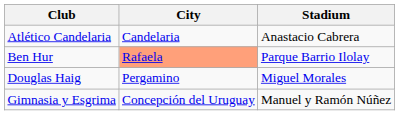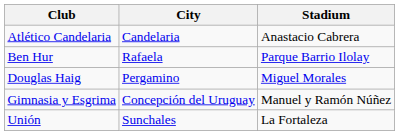Ben Hur | City: lightsalmon background -> no background
+ row: Unión | Sunchales | La Fortaleza
